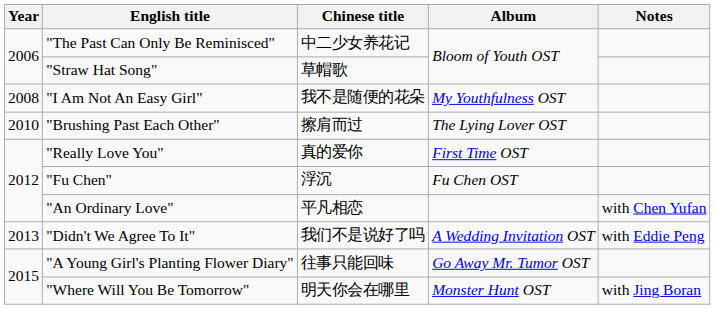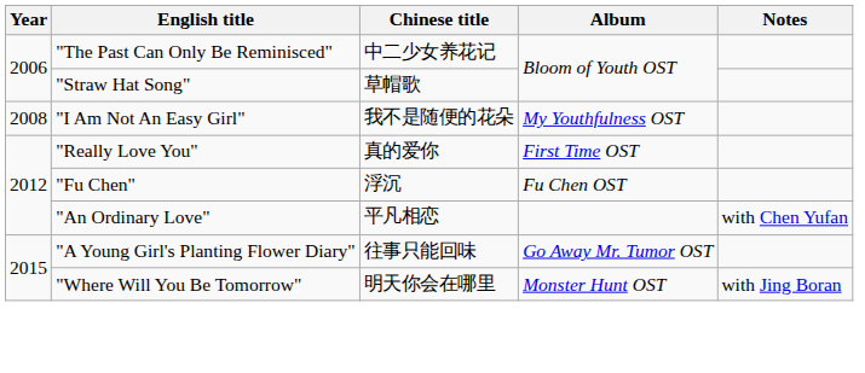- row: 2010 | "Brushing Past Each Other" | 擦肩而过 | The Lying Lover OST
- row: 2013 | "Didn't We Agree To It" | 我们不是说好了吗 | A Wedding Invitation OST | with Eddie Peng
